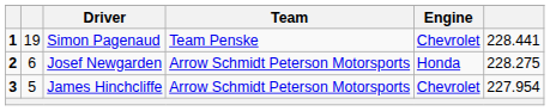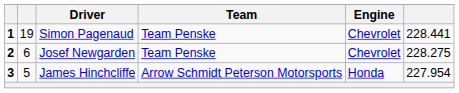Josef Newgarden | Team: Arrow Schmidt Peterson Motorsports -> Team Penske
Josef Newgarden | Engine: Honda -> Chevrolet
James Hinchcliffe | Engine: Chevrolet -> Honda
